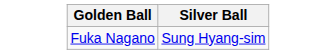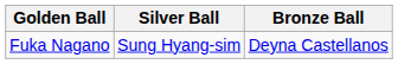+ column: Bronze Ball | Deyna Castellanos
